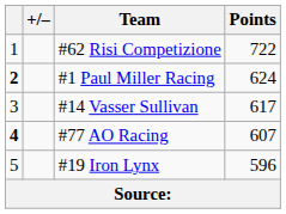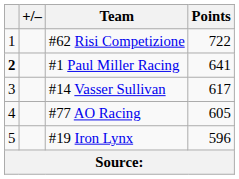#1 Paul Miller Racing | Points: 624 -> 641
#77 AO Racing | column 1: bold -> normal
#77 AO Racing | Points: 607 -> 605
